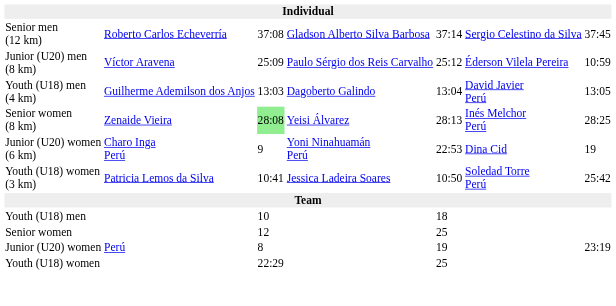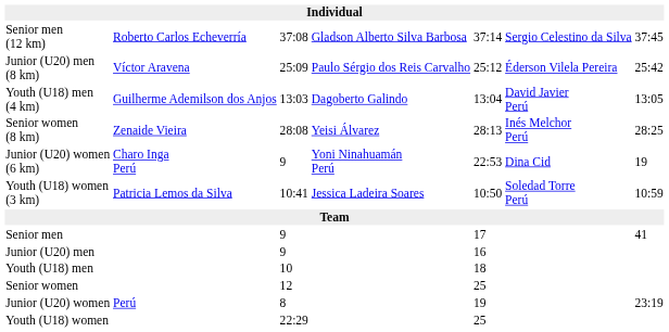Junior (U20) men (8 km) | column 7: 10:59 -> 25:42
Senior women (8 km) | column 3: lightgreen background -> no background
Youth (U18) women (3 km) | column 7: 25:42 -> 10:59
+ row: Senior men | 9 | 17 | 41
+ row: Junior (U20) men | 9 | 16
